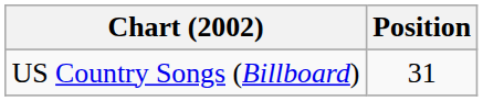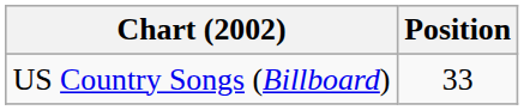US Country Songs (Billboard) | Position: 31 -> 33
